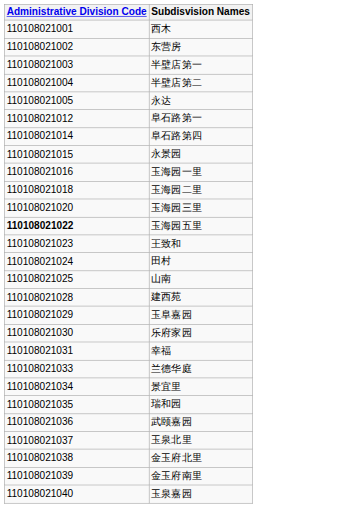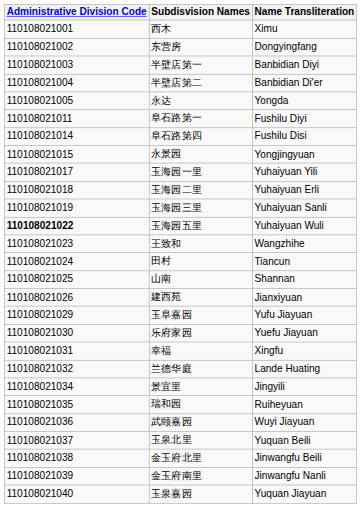+ column: Name Transliteration | Ximu | Dongyingfang | Banbidian Diyi | Banbidian Di'er | Yongda | Fushilu Diyi | Fushilu Disi | Yongjingyuan | Yuhaiyuan Yili | Yuhaiyuan Erli | Yuhaiyuan Sanli | Yuhaiyuan Wuli | Wangzhihe | Tiancun | Shannan | Jianxiyuan | Yufu Jiayuan | Yuefu Jiayuan | Xingfu | Lande Huating | Jingyili | Ruiheyuan | Wuyi Jiayuan | Yuquan Beili | Jinwangfu Beili | Jinwangfu Nanli | Yuquan Jiayuan
阜石路第一 | Administrative Division Code: 110108021012 -> 110108021011
玉海园一里 | Administrative Division Code: 110108021016 -> 110108021017
玉海园三里 | Administrative Division Code: 110108021020 -> 110108021019
建西苑 | Administrative Division Code: 110108021028 -> 110108021026
兰德华庭 | Administrative Division Code: 110108021033 -> 110108021032
